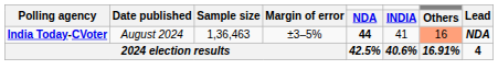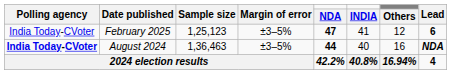+ row: India Today-CVoter | February 2025 | 1,25,123 | ±3–5% | 47 | 41 | 12 | 6
August 2024 | INDIA: 41 -> 40
August 2024 | Others: lightsalmon background -> no background
2024 election results | NDA: 42.5% -> 42.2%
2024 election results | INDIA: 40.6% -> 40.8%
2024 election results | Others: 16.91% -> 16.94%
